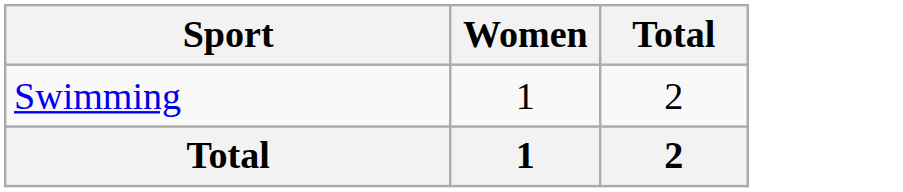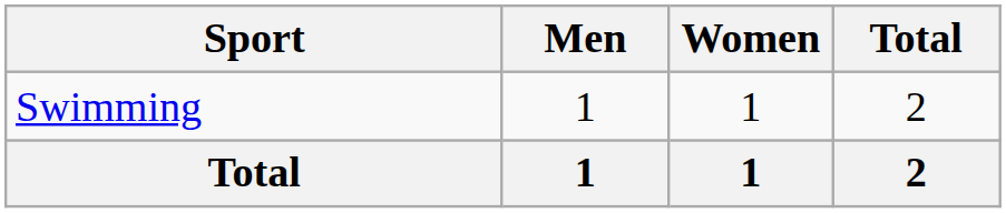+ column: Men | 1 | 1
